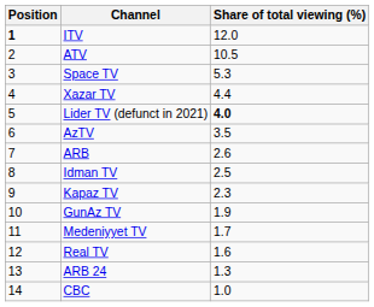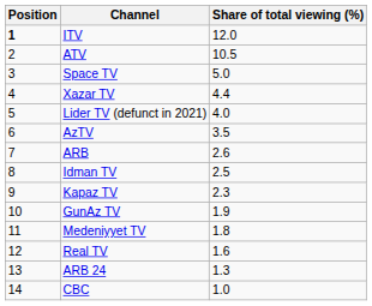Space TV | Share of total viewing (%): 5.3 -> 5.0
Lider TV (defunct in 2021) | Share of total viewing (%): bold -> normal
Medeniyyet TV | Share of total viewing (%): 1.7 -> 1.8
